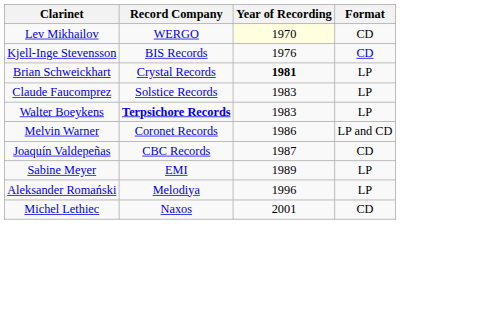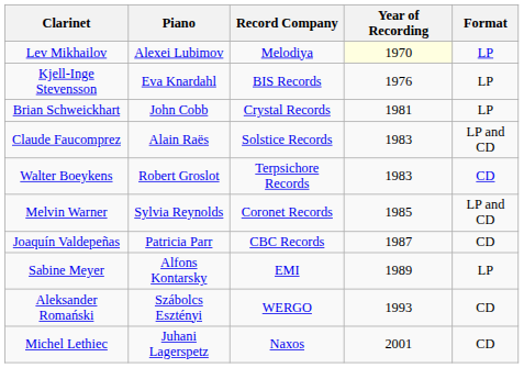+ column: Piano | Alexei Lubimov | Eva Knardahl | John Cobb | Alain Raës | Robert Groslot | Sylvia Reynolds | Patricia Parr | Alfons Kontarsky | Szábolcs Esztényi | Juhani Lagerspetz
Lev Mikhailov | Record Company: WERGO -> Melodiya
Lev Mikhailov | Format: CD -> LP
Kjell-Inge Stevensson | Format: CD -> LP
Brian Schweickhart | Year of Recording: bold -> normal
Claude Faucomprez | Format: LP -> LP and CD
Walter Boeykens | Record Company: bold -> normal
Walter Boeykens | Format: LP -> CD
Melvin Warner | Year of Recording: 1986 -> 1985
Aleksander Romański | Record Company: Melodiya -> WERGO
Aleksander Romański | Year of Recording: 1996 -> 1993
Aleksander Romański | Format: LP -> CD
